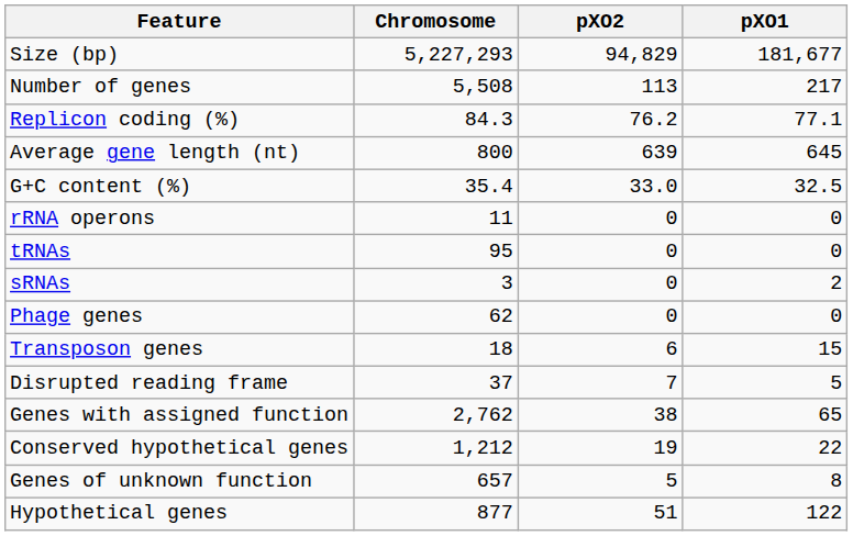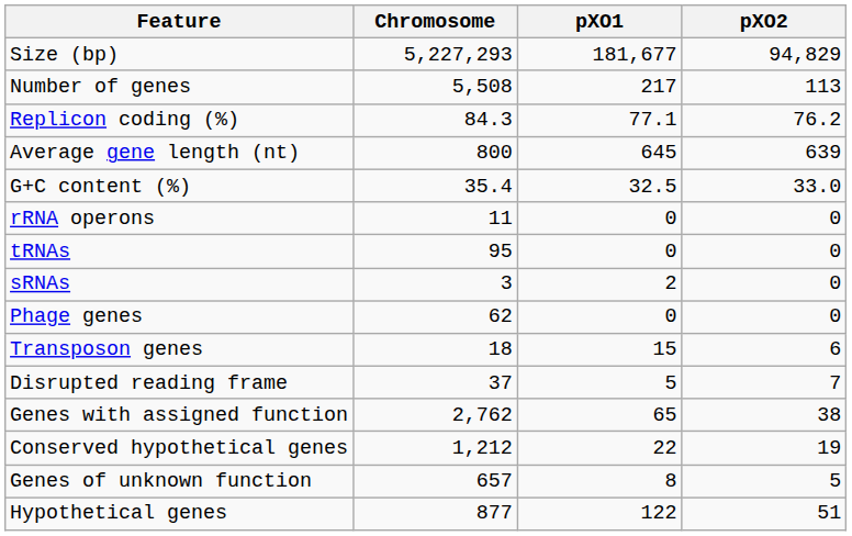columns swapped: pXO1 <-> pXO2
